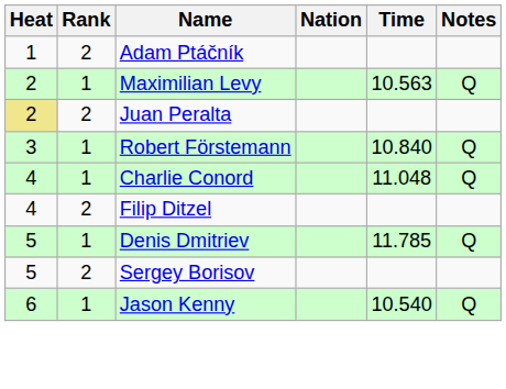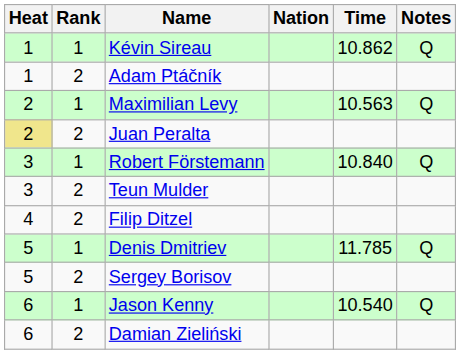+ row: 1 | 1 | Kévin Sireau | 10.862 | Q
+ row: 3 | 2 | Teun Mulder
- row: 4 | 1 | Charlie Conord | 11.048 | Q
+ row: 6 | 2 | Damian Zieliński
